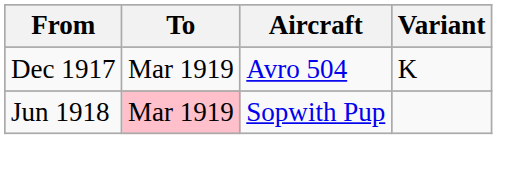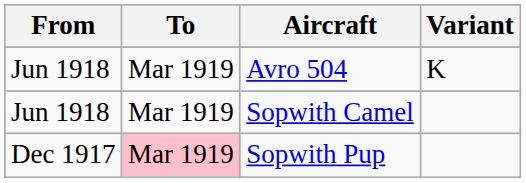Avro 504 | From: Dec 1917 -> Jun 1918
+ row: Jun 1918 | Mar 1919 | Sopwith Camel
Sopwith Pup | From: Jun 1918 -> Dec 1917
